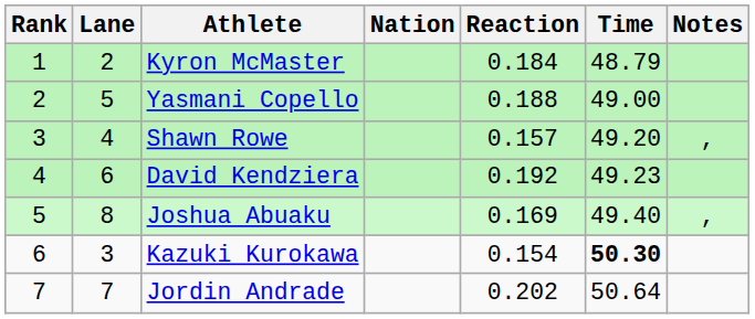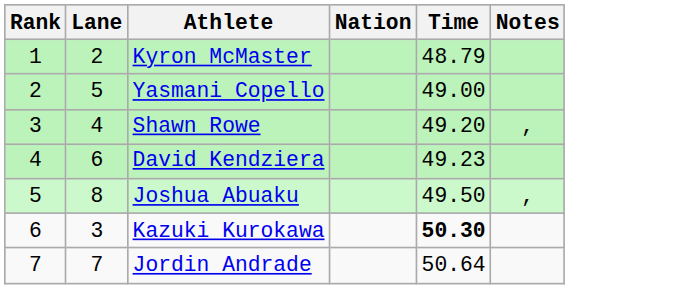- column: Reaction | 0.184 | 0.188 | 0.157 | 0.192 | 0.169 | 0.154 | 0.202
Joshua Abuaku | Time: 49.40 -> 49.50
